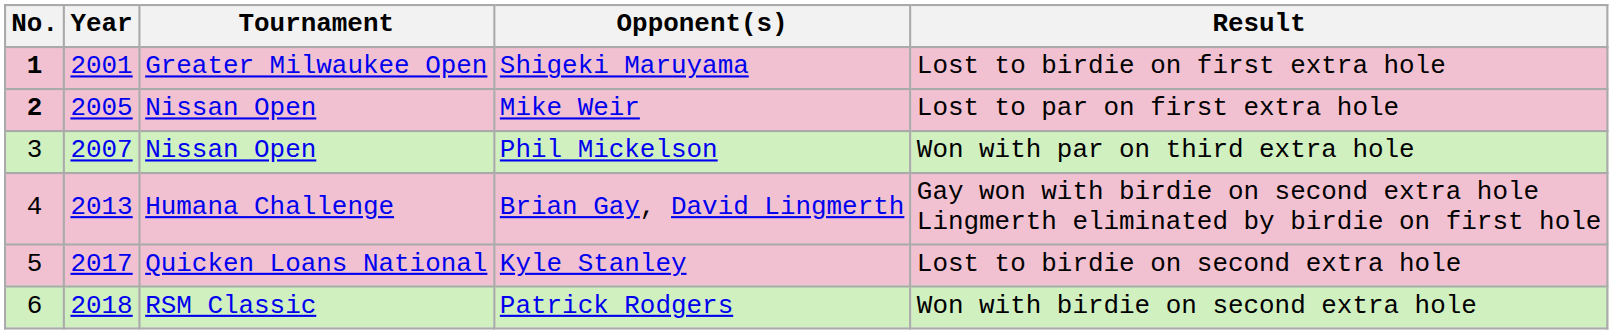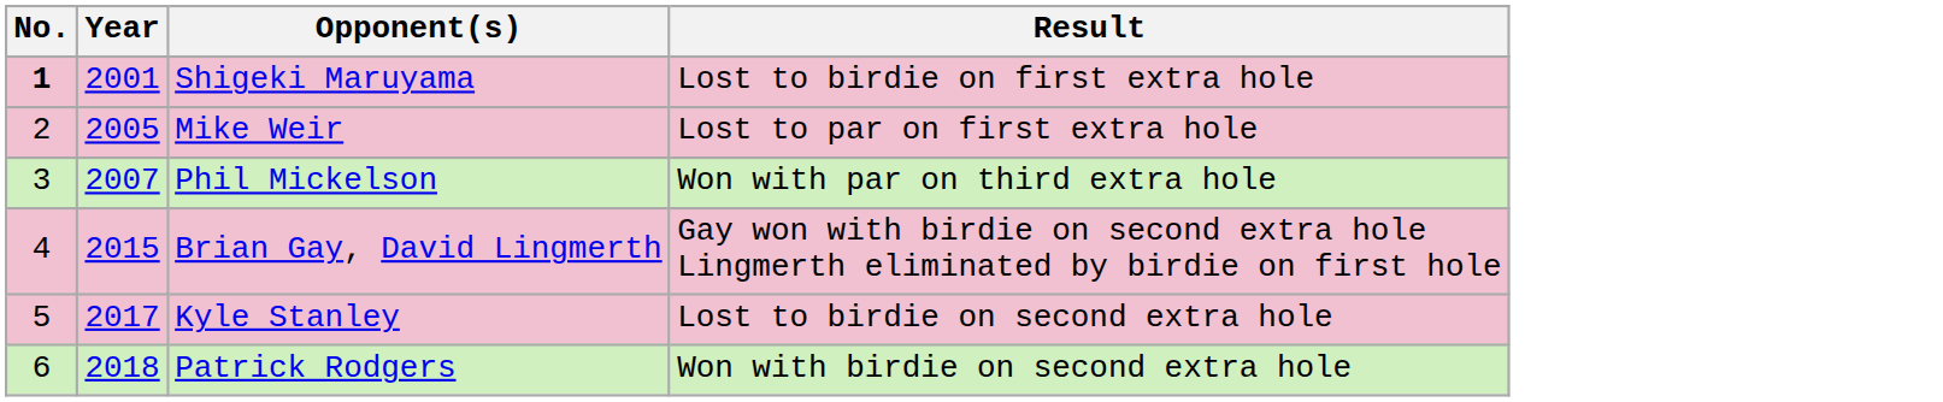- column: Tournament | Greater Milwaukee Open | Nissan Open | Nissan Open | Humana Challenge | Quicken Loans National | RSM Classic
Mike Weir | No.: bold -> normal
Brian Gay, David Lingmerth | Year: 2013 -> 2015
